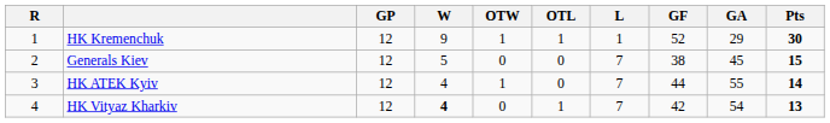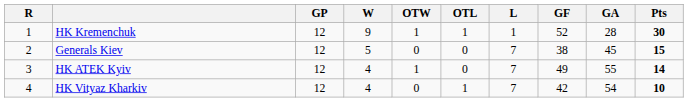HK Kremenchuk | GA: 29 -> 28
HK ATEK Kyiv | GF: 44 -> 49
HK Vityaz Kharkiv | W: bold -> normal
HK Vityaz Kharkiv | Pts: 13 -> 10
